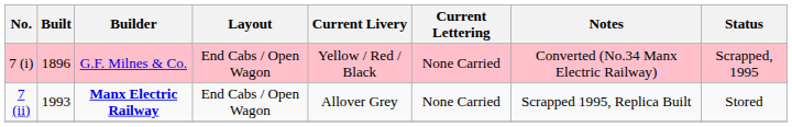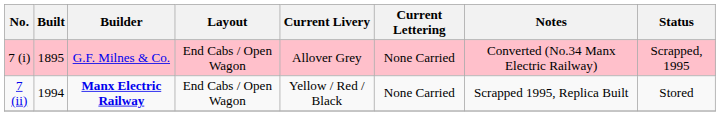7 (i) | Built: 1896 -> 1895
7 (i) | Current Livery: Yellow / Red / Black -> Allover Grey
7 (ii) | Built: 1993 -> 1994
7 (ii) | Current Livery: Allover Grey -> Yellow / Red / Black
